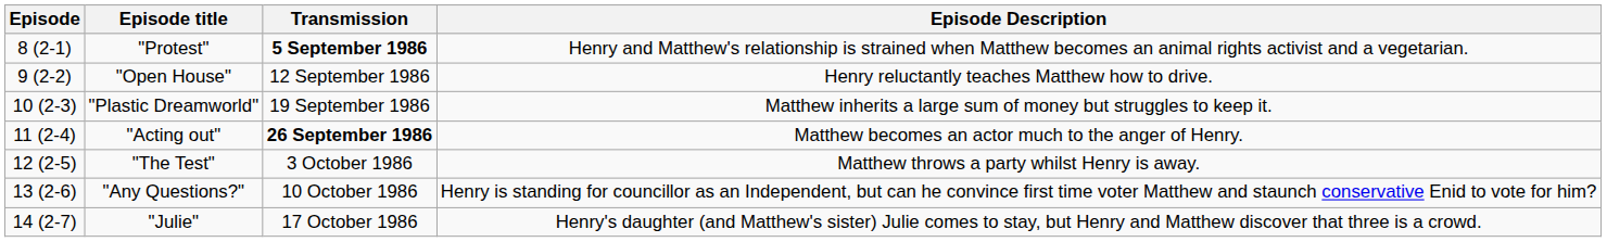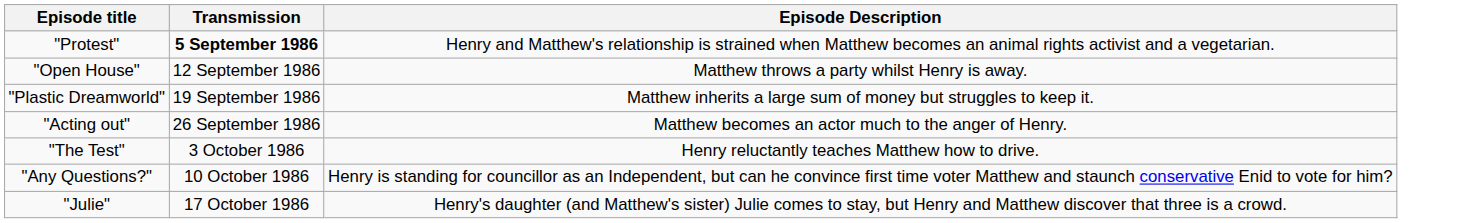- column: Episode | 8 (2-1) | 9 (2-2) | 10 (2-3) | 11 (2-4) | 12 (2-5) | 13 (2-6) | 14 (2-7)
"Open House" | Episode Description: Henry reluctantly teaches Matthew how to drive. -> Matthew throws a party whilst Henry is away.
"Acting out" | Transmission: bold -> normal
"The Test" | Episode Description: Matthew throws a party whilst Henry is away. -> Henry reluctantly teaches Matthew how to drive.
